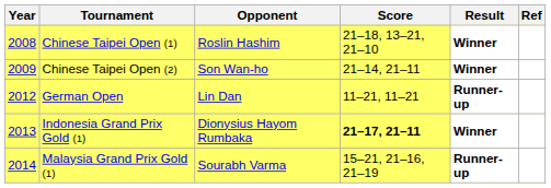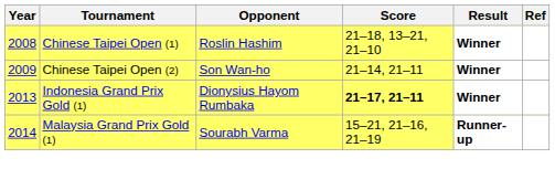- row: 2012 | German Open | Lin Dan | 11–21, 11–21 | Runner-up
